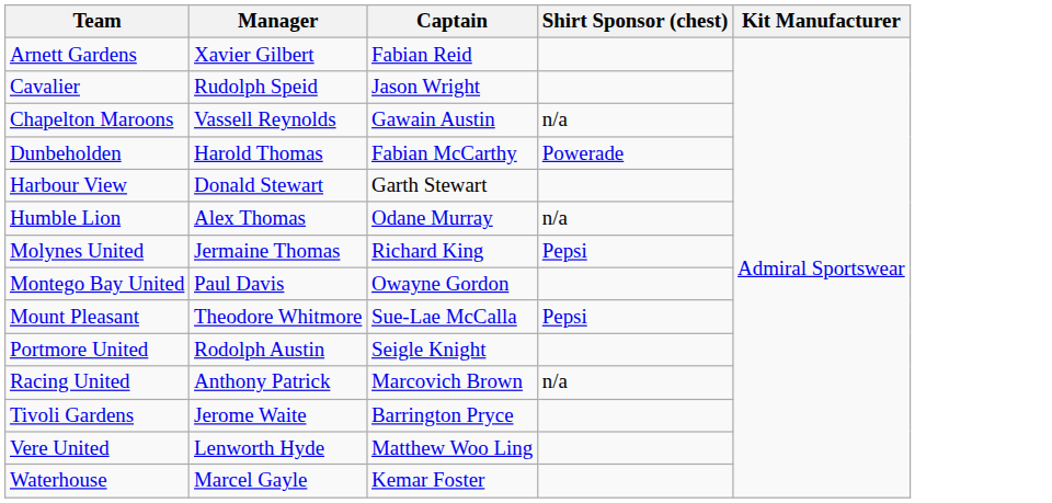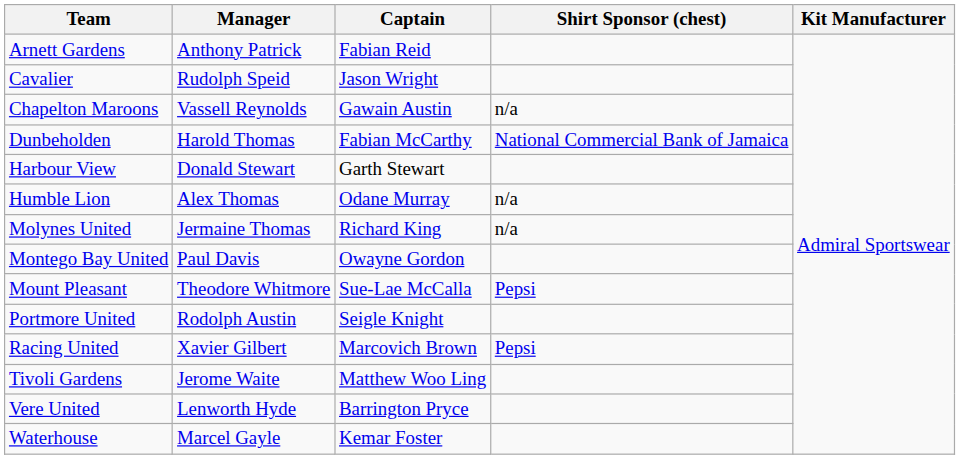Arnett Gardens | Manager: Xavier Gilbert -> Anthony Patrick
Dunbeholden | Shirt Sponsor (chest): Powerade -> National Commercial Bank of Jamaica
Molynes United | Shirt Sponsor (chest): Pepsi -> n/a
Racing United | Manager: Anthony Patrick -> Xavier Gilbert
Racing United | Shirt Sponsor (chest): n/a -> Pepsi
Tivoli Gardens | Captain: Barrington Pryce -> Matthew Woo Ling
Vere United | Captain: Matthew Woo Ling -> Barrington Pryce
